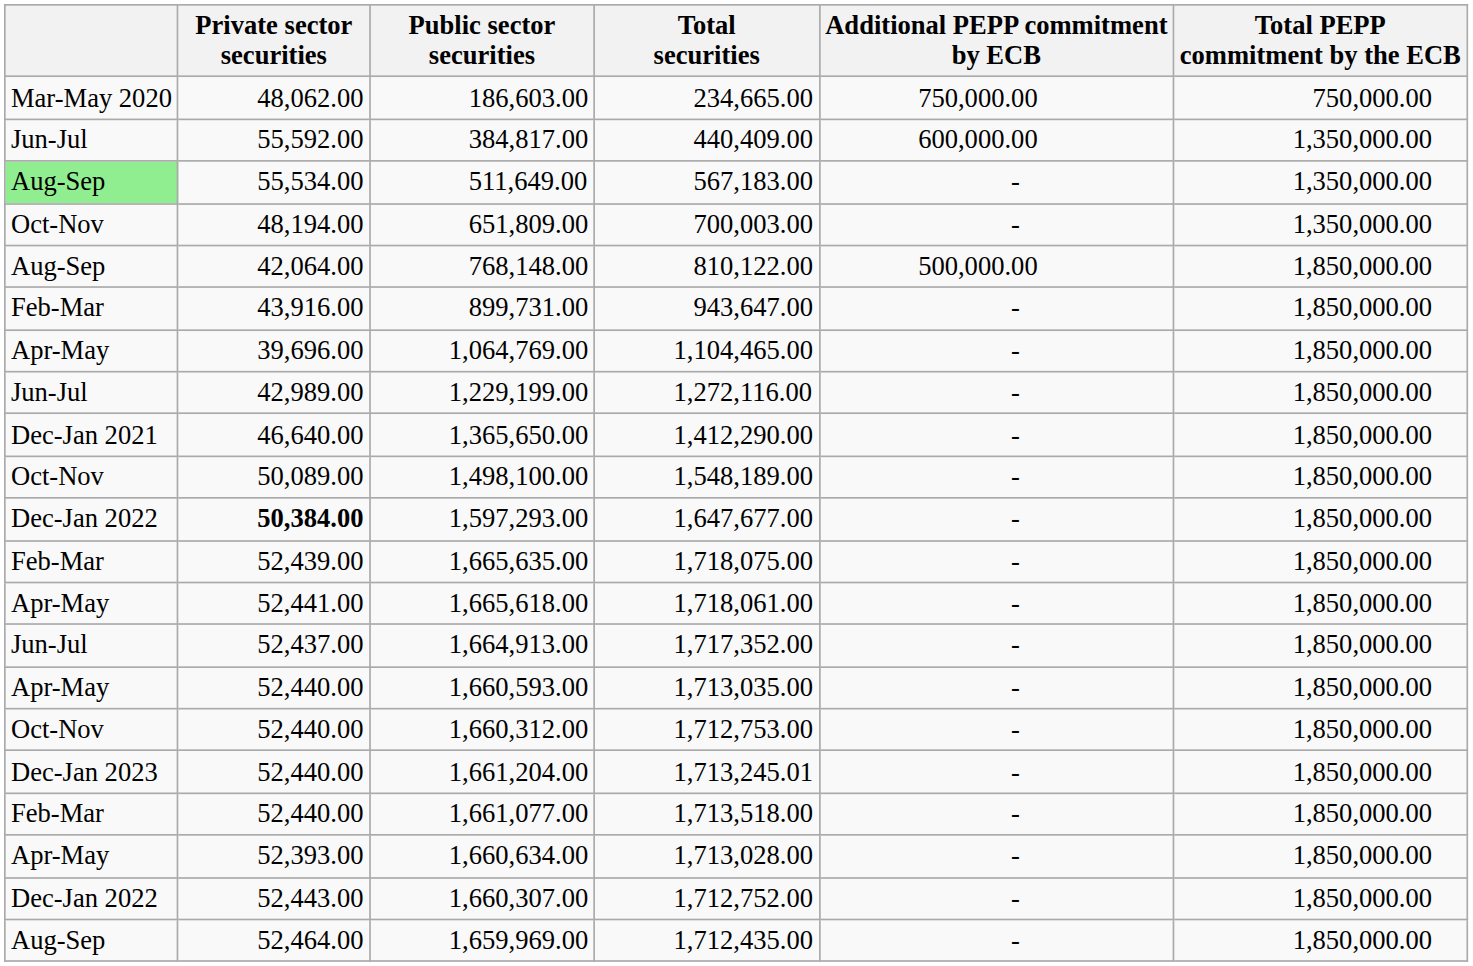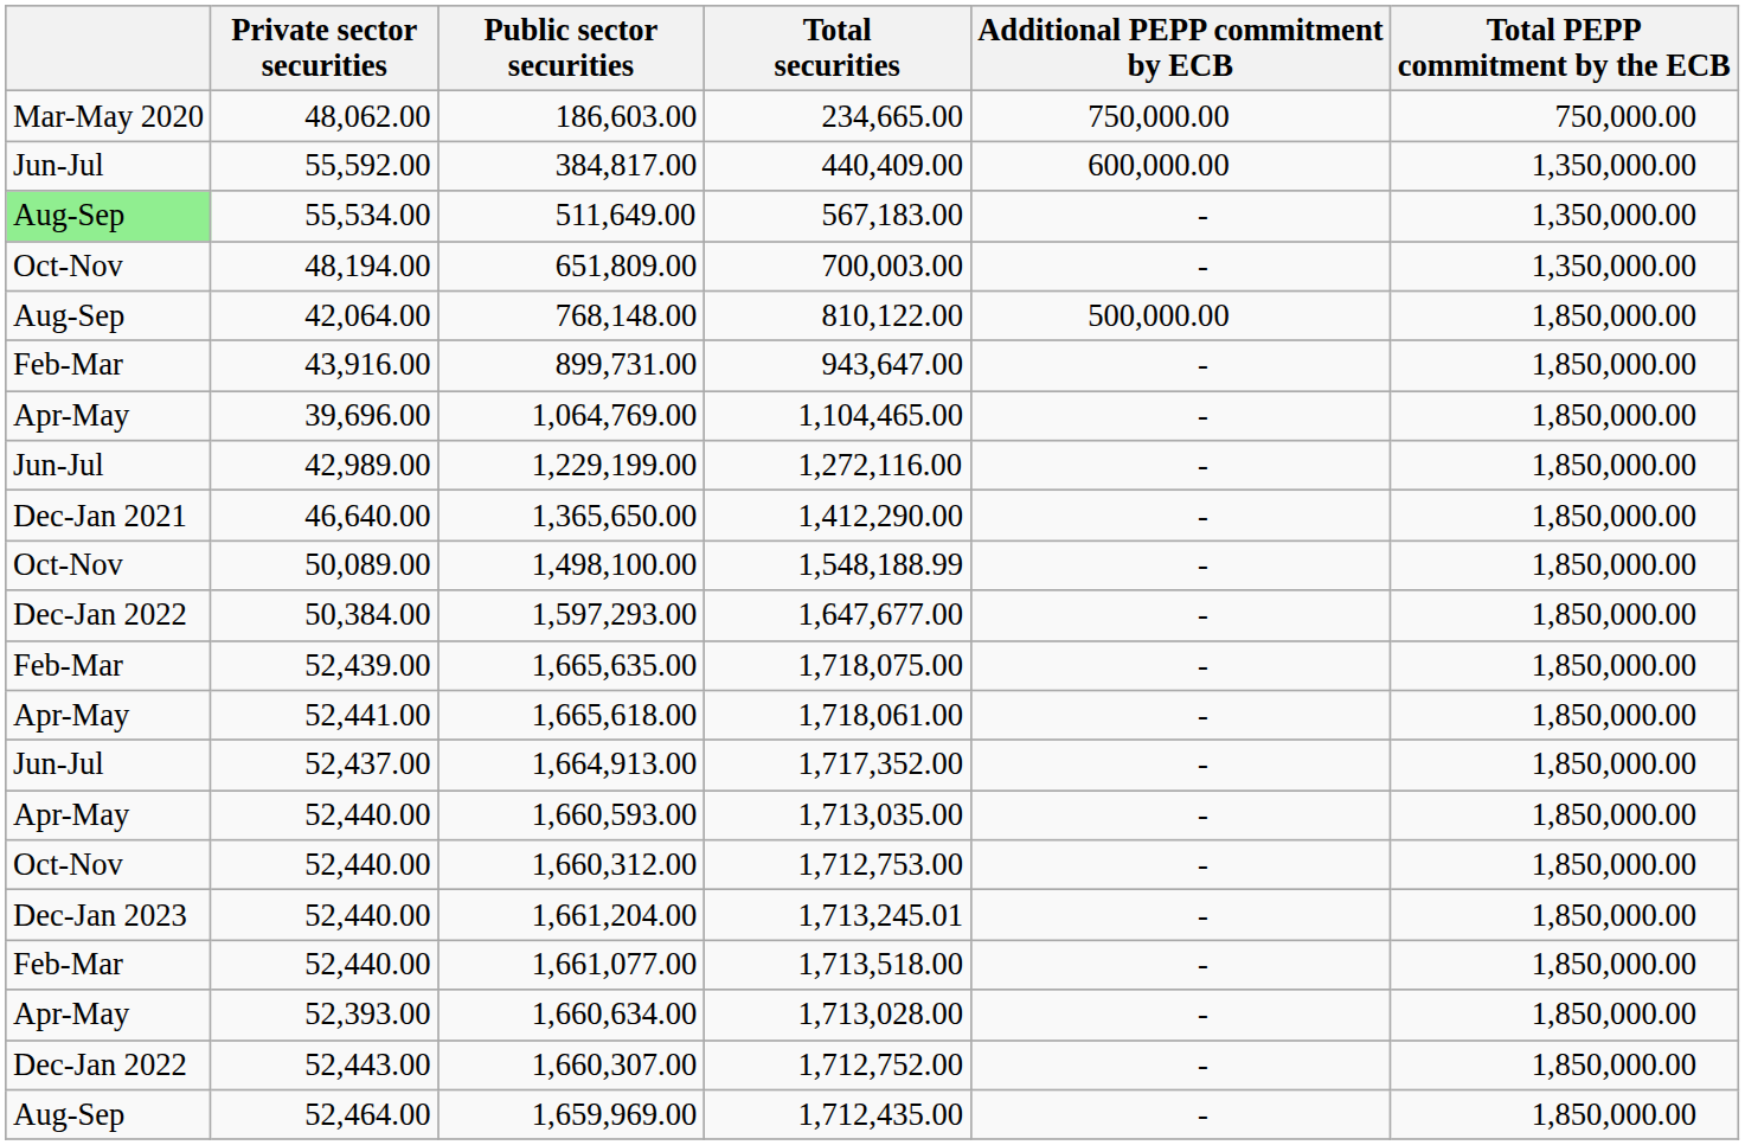1,498,100.00 | Total securities: 1,548,189.00 -> 1,548,188.99
1,597,293.00 | Private sector securities: bold -> normal
